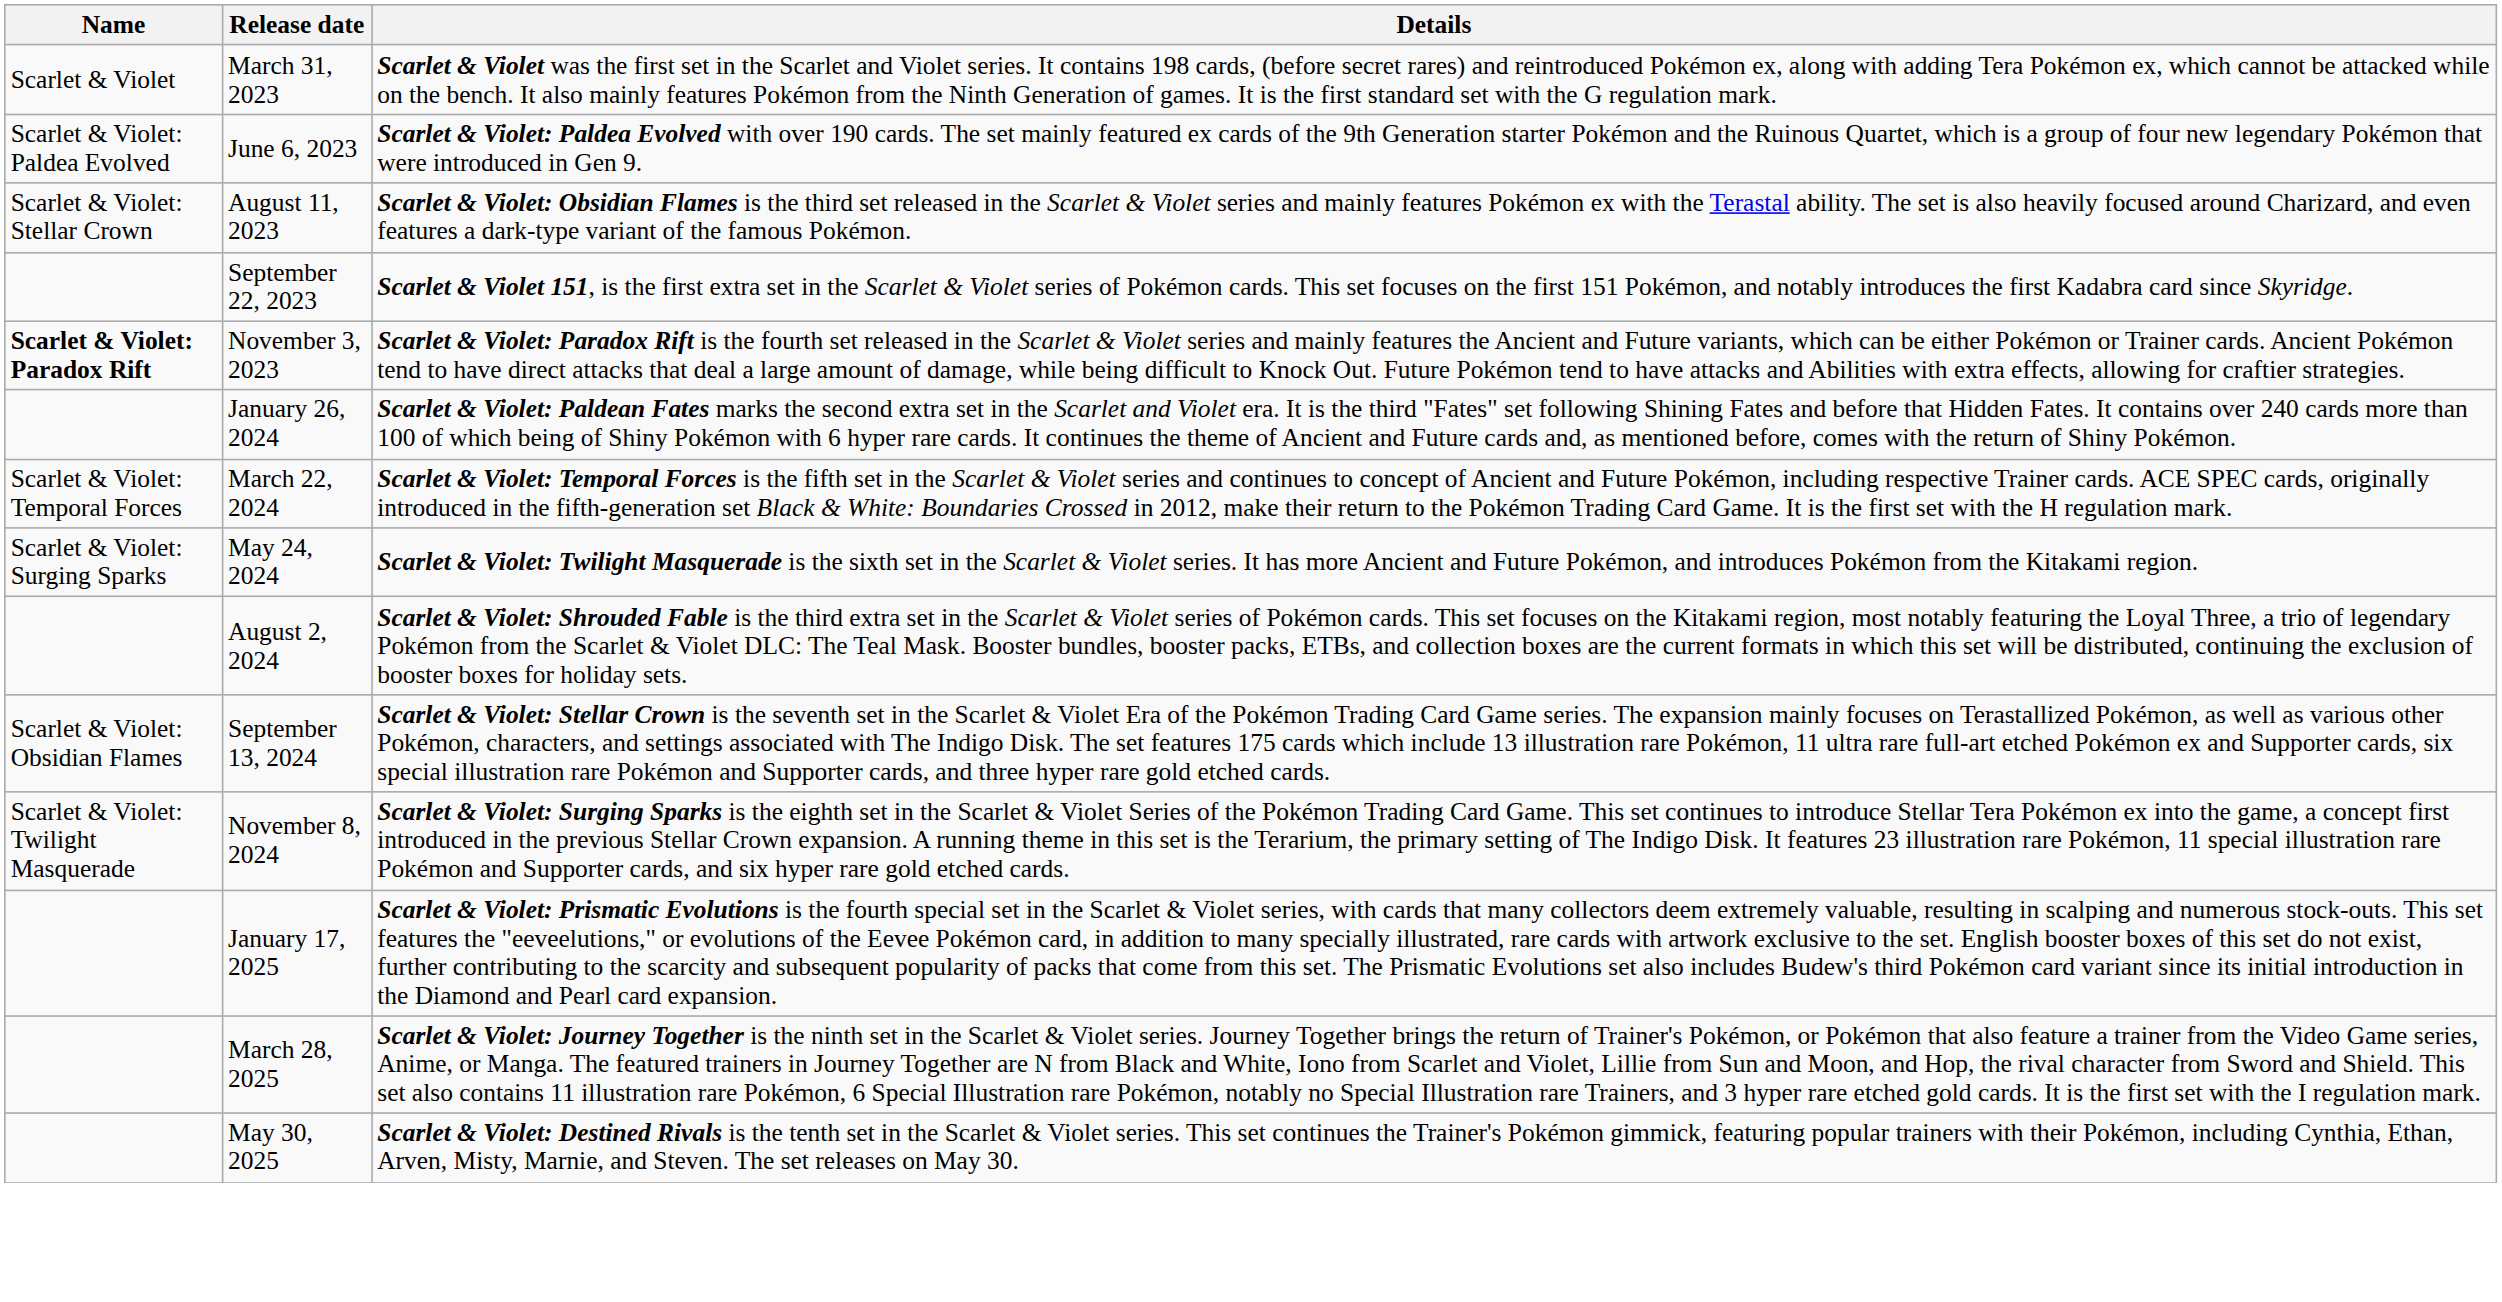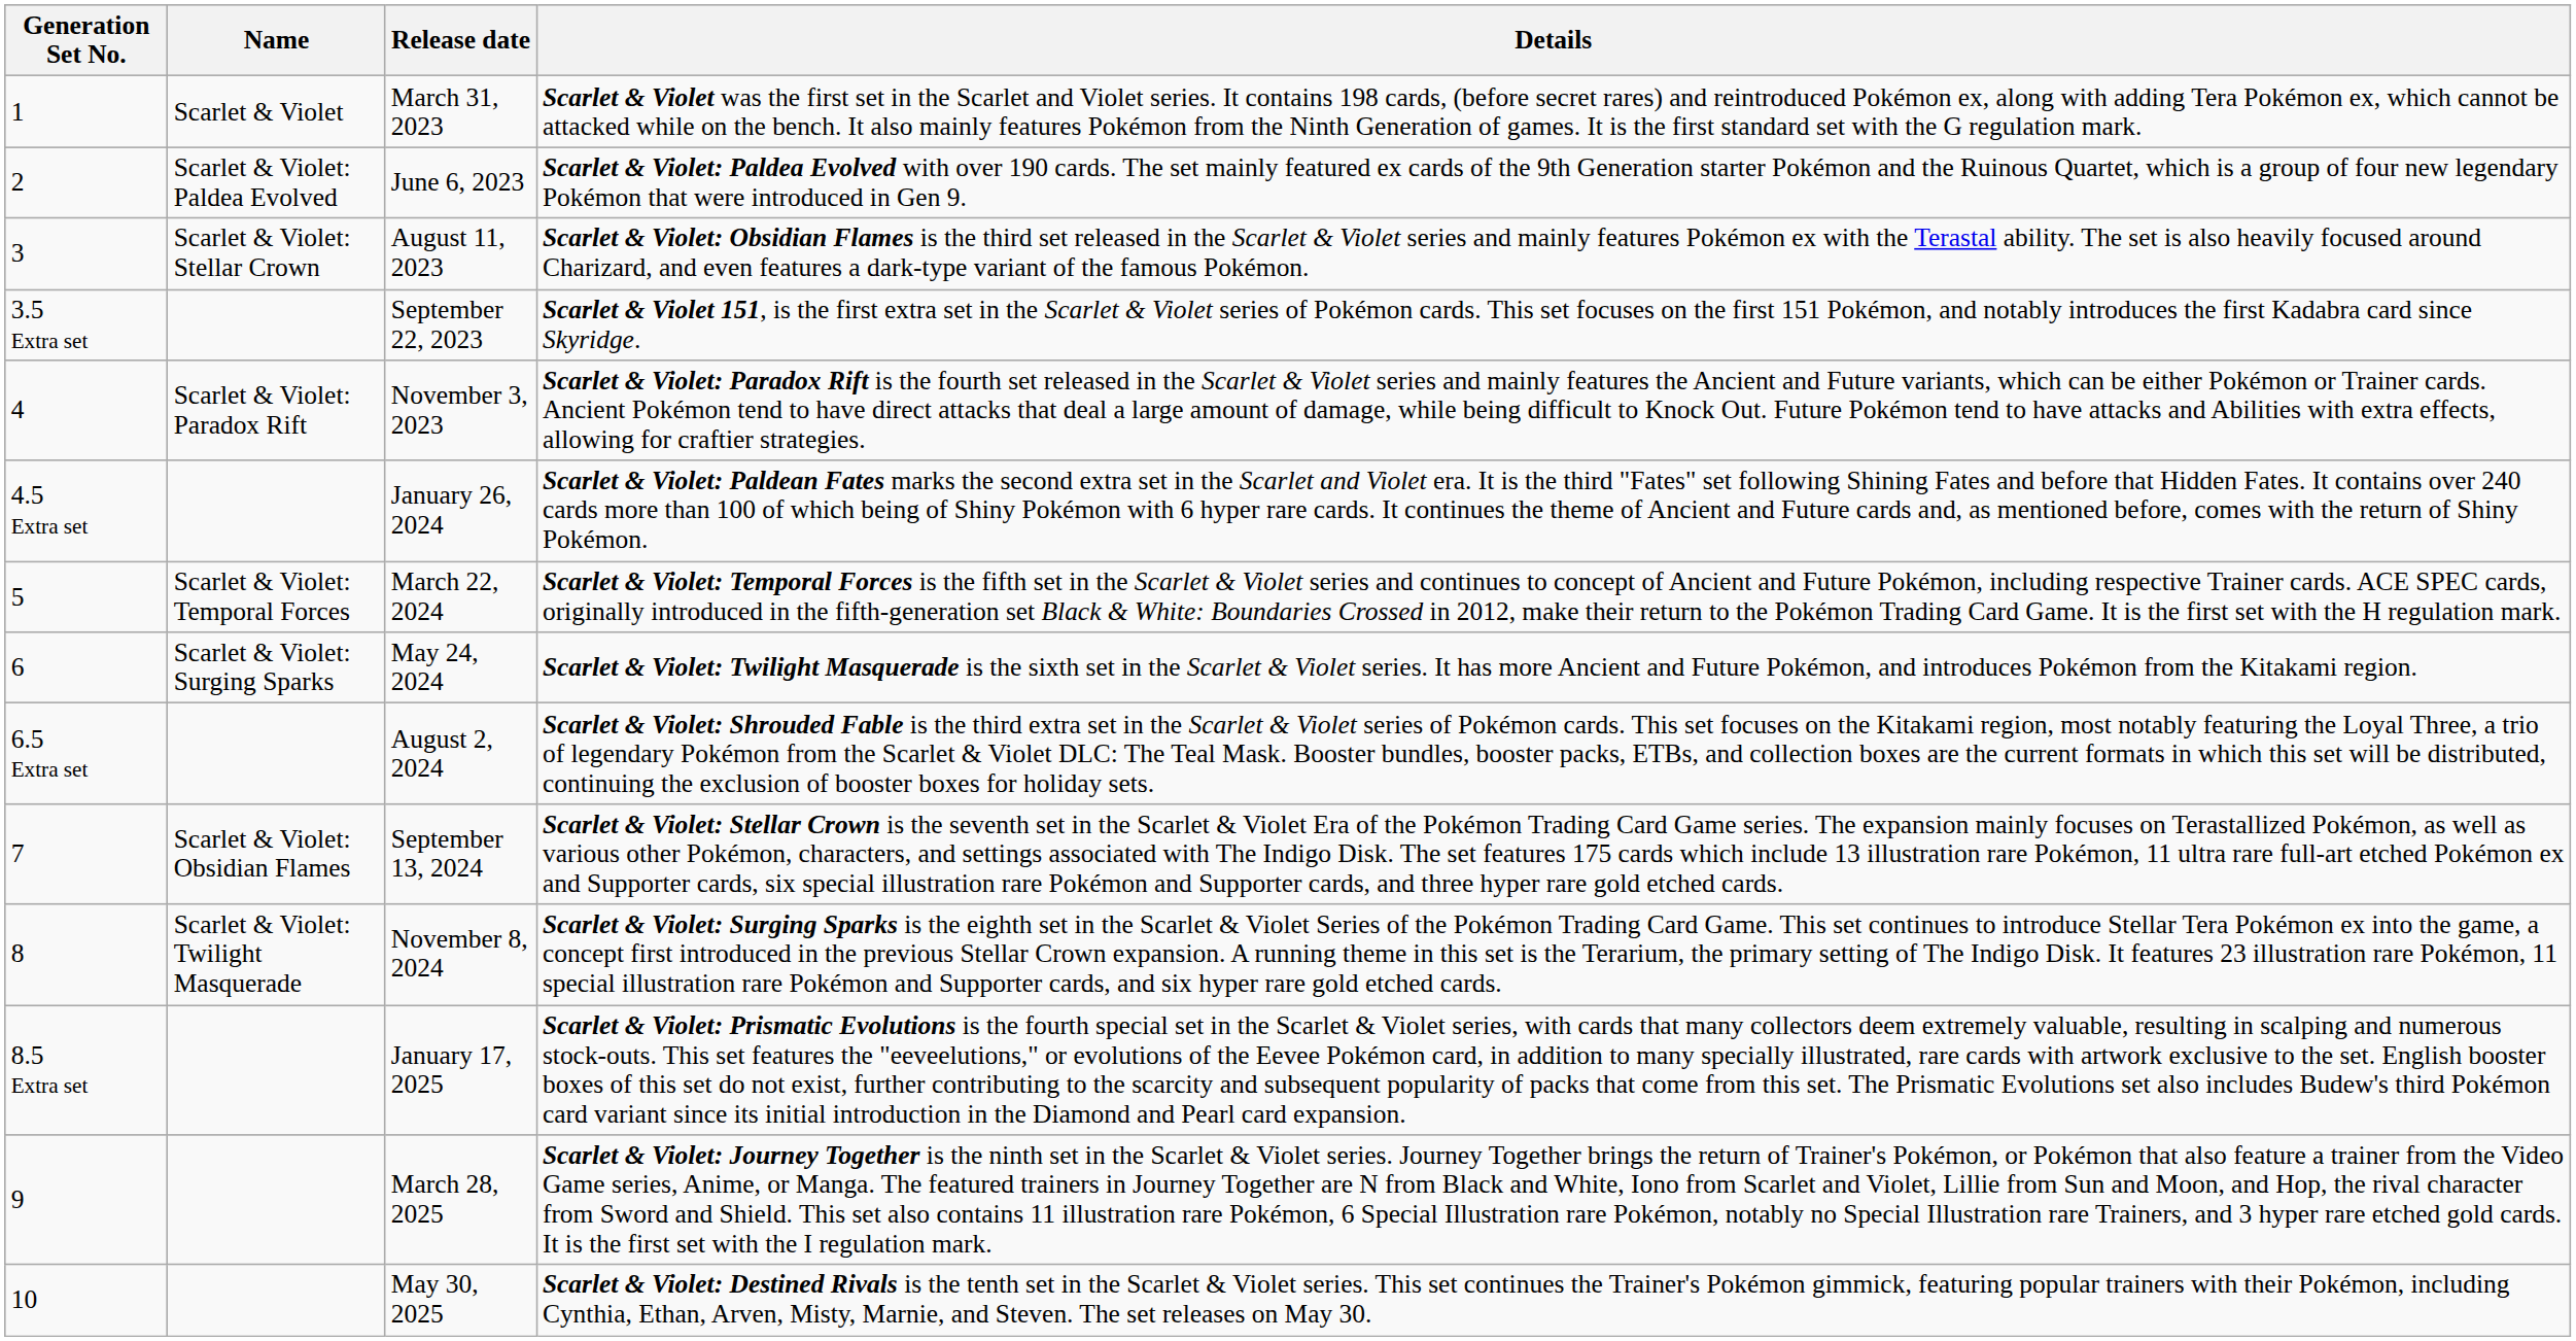+ column: Generation Set No. | 1 | 2 | 3 | 3.5 Extra set | 4 | 4.5 Extra set | 5 | 6 | 6.5 Extra set | 7 | 8 | 8.5 Extra set | 9 | 10
November 3, 2023 | Name: bold -> normal
